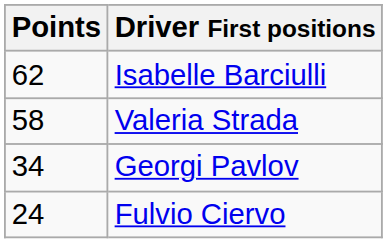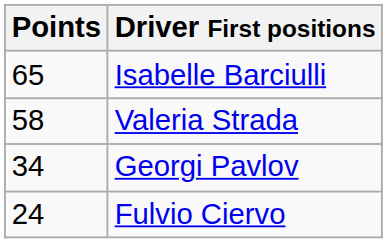Isabelle Barciulli | Points: 62 -> 65
